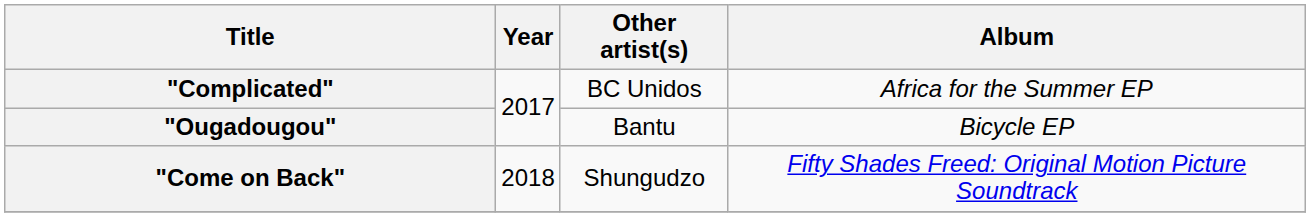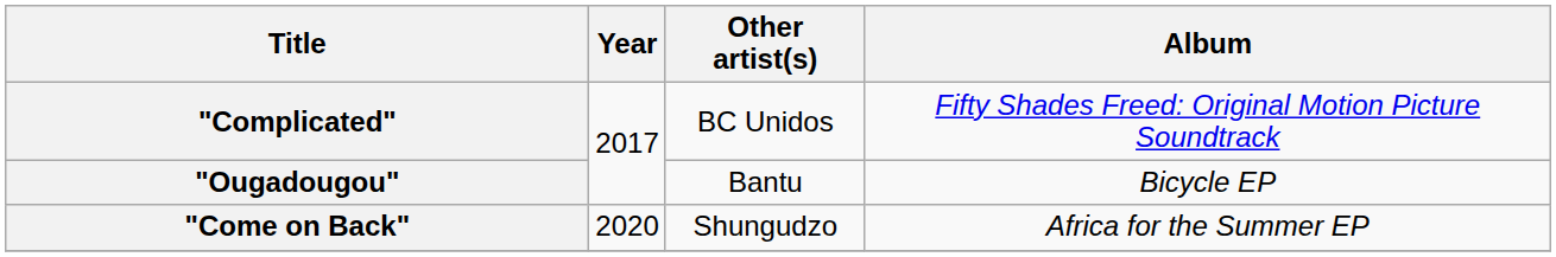"Complicated" | Album: Africa for the Summer EP -> Fifty Shades Freed: Original Motion Picture Soundtrack
"Come on Back" | Year: 2018 -> 2020
"Come on Back" | Album: Fifty Shades Freed: Original Motion Picture Soundtrack -> Africa for the Summer EP
